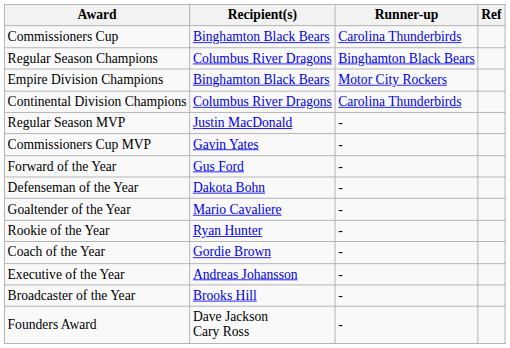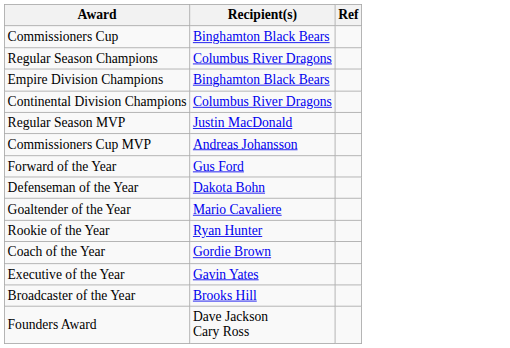- column: Runner-up | Carolina Thunderbirds | Binghamton Black Bears | Motor City Rockers | Carolina Thunderbirds | - | - | - | - | - | - | - | - | - | -
Commissioners Cup MVP | Recipient(s): Gavin Yates -> Andreas Johansson
Executive of the Year | Recipient(s): Andreas Johansson -> Gavin Yates
